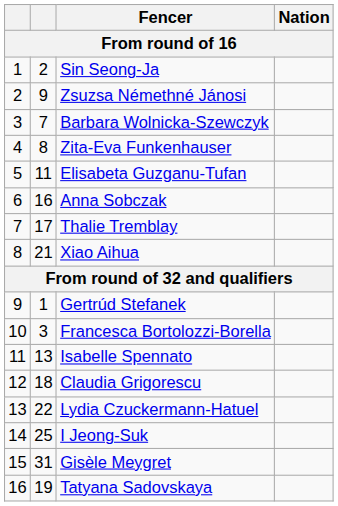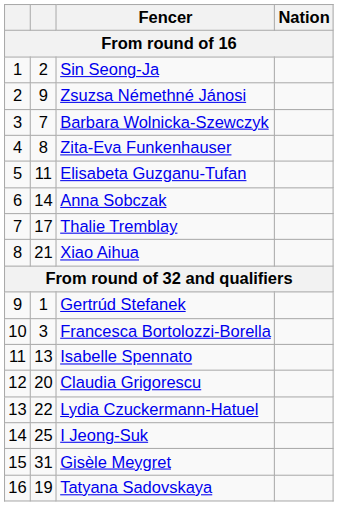Anna Sobczak | column 2: 16 -> 14
Claudia Grigorescu | column 2: 18 -> 20
